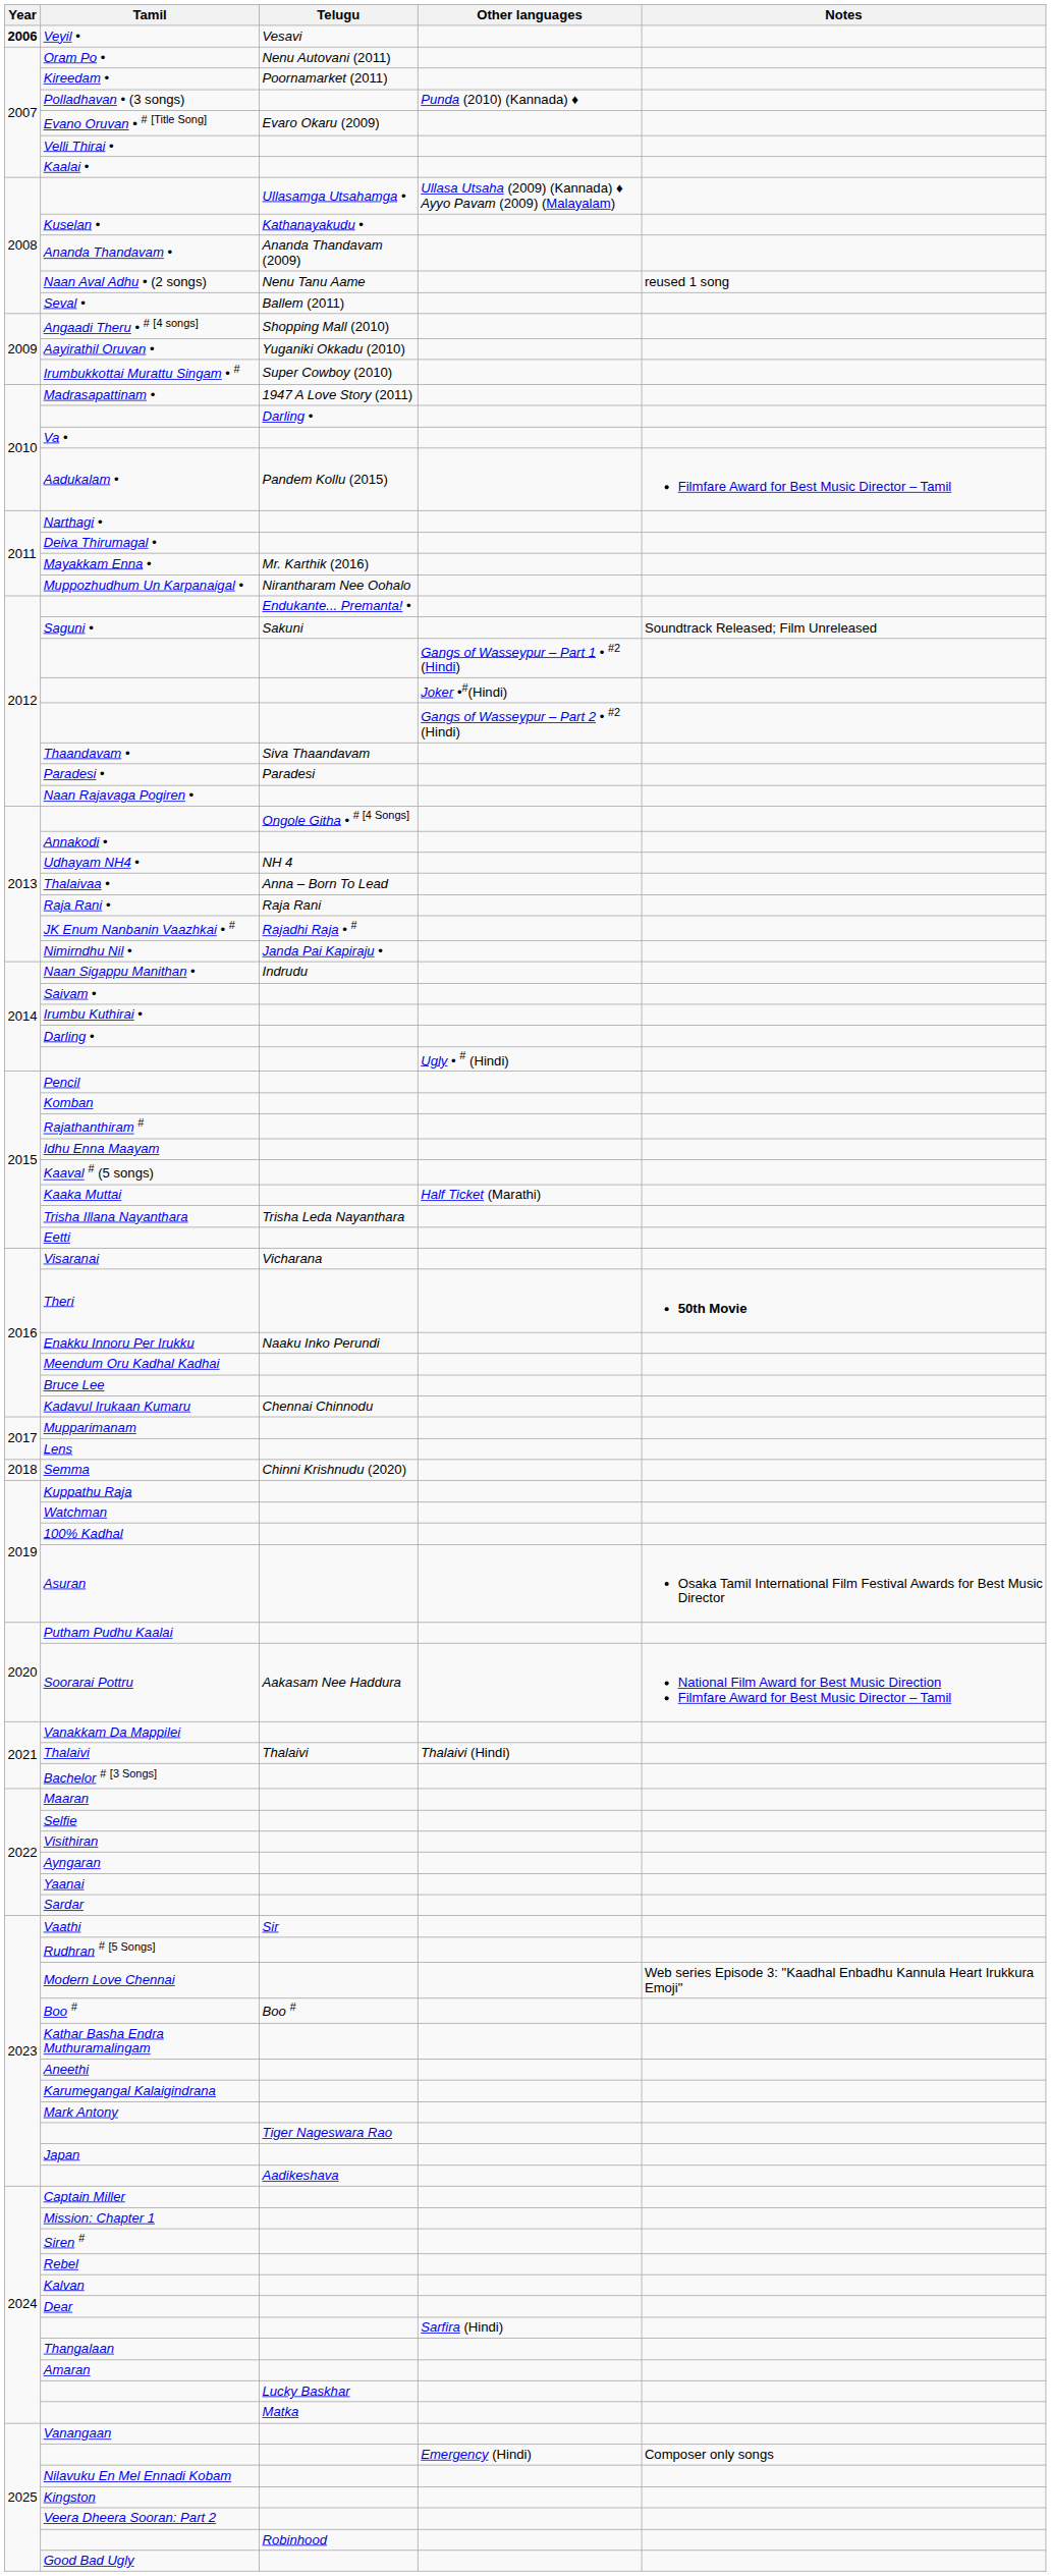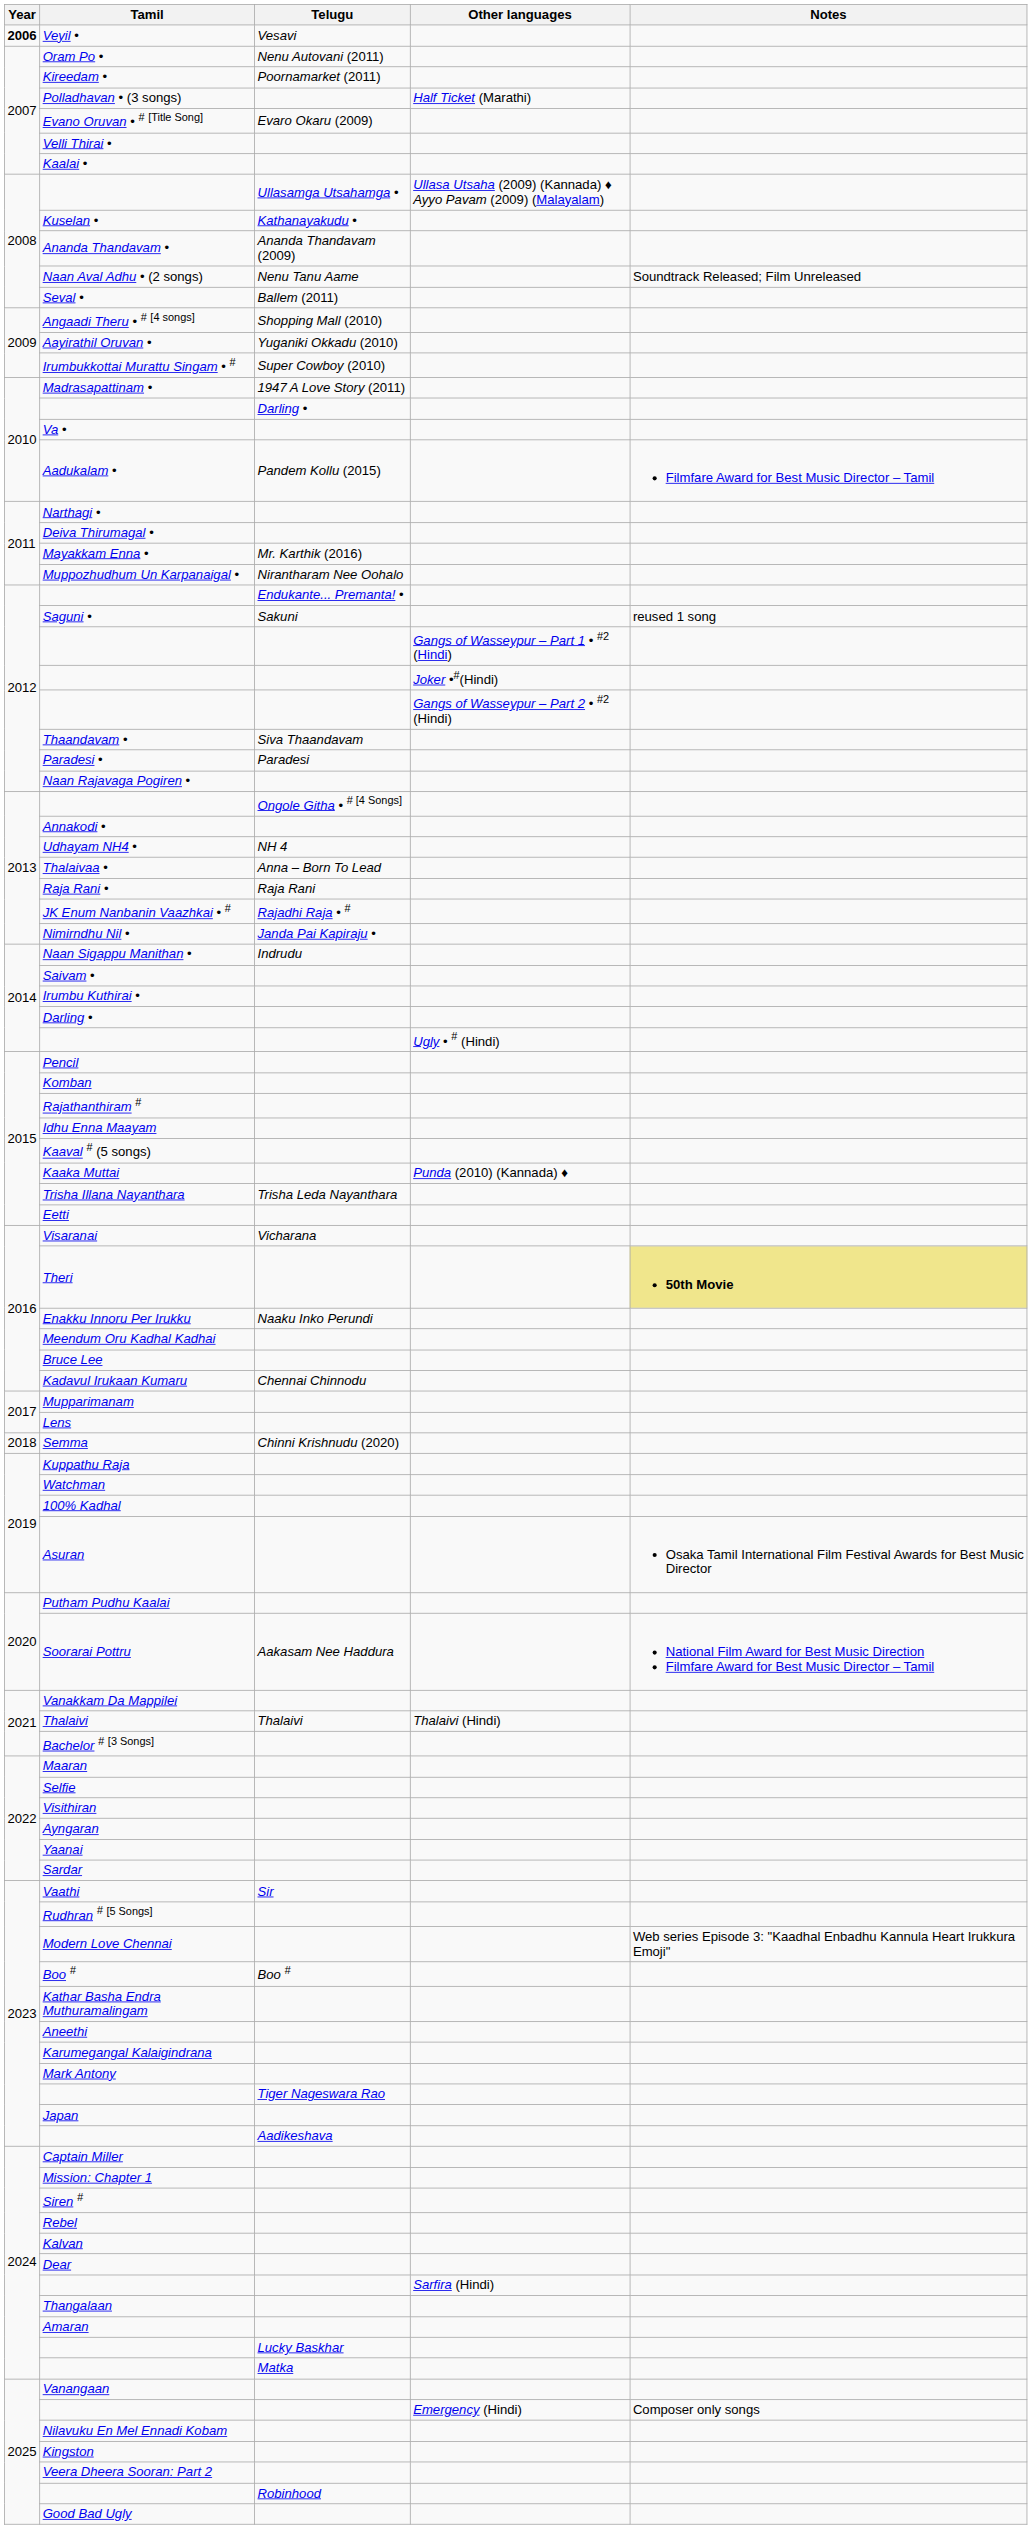Polladhavan • (3 songs) | Other languages: Punda (2010) (Kannada) ♦ -> Half Ticket (Marathi)
Naan Aval Adhu • (2 songs) | Notes: reused 1 song -> Soundtrack Released; Film Unreleased
Saguni • | Notes: Soundtrack Released; Film Unreleased -> reused 1 song
Kaaka Muttai | Other languages: Half Ticket (Marathi) -> Punda (2010) (Kannada) ♦
Theri | Notes: no background -> khaki background
